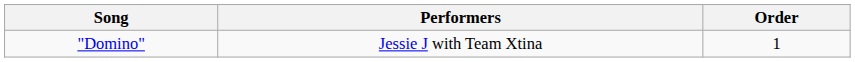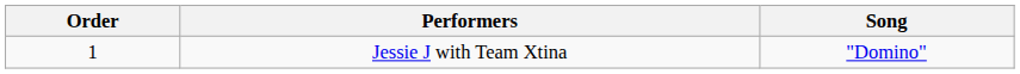columns swapped: Order <-> Song
